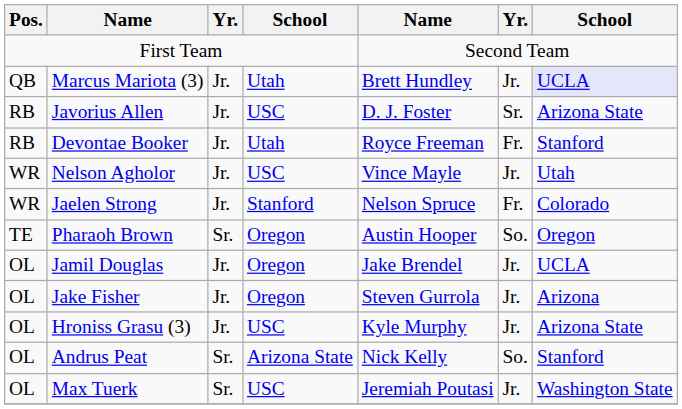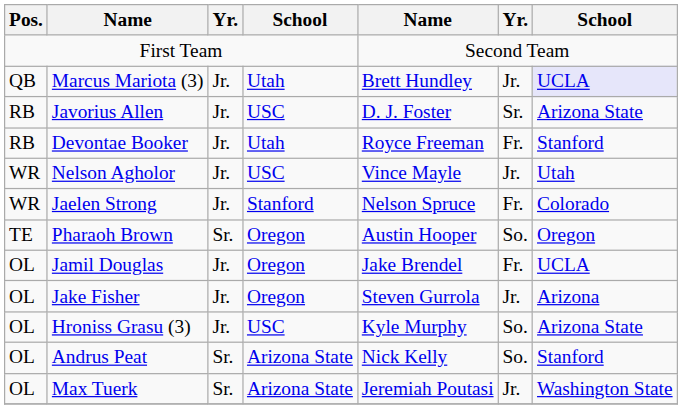Jamil Douglas | column 6: Jr. -> Fr.
Hroniss Grasu (3) | column 6: Jr. -> So.
Max Tuerk | column 4: USC -> Arizona State
